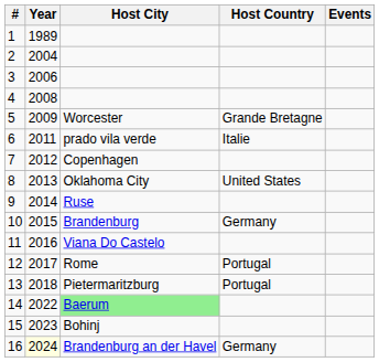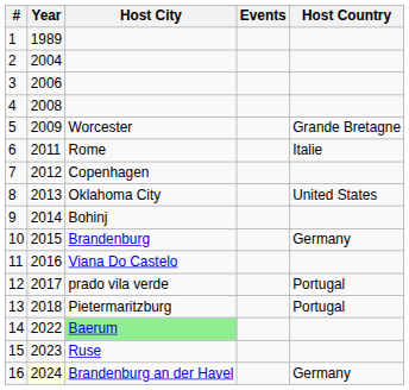columns swapped: Host Country <-> Events
6 | Host City: prado vila verde -> Rome
9 | Host City: Ruse -> Bohinj
12 | Host City: Rome -> prado vila verde
15 | Host City: Bohinj -> Ruse
